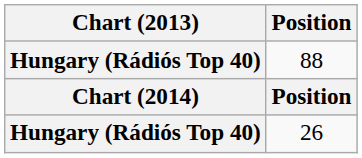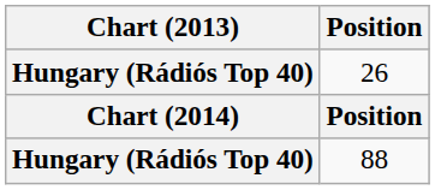rows swapped: 26 <-> 88
